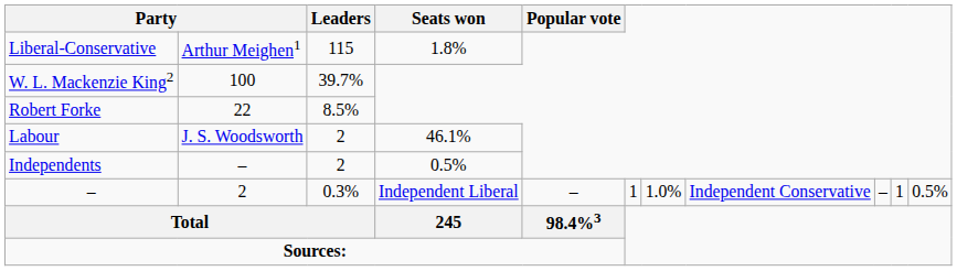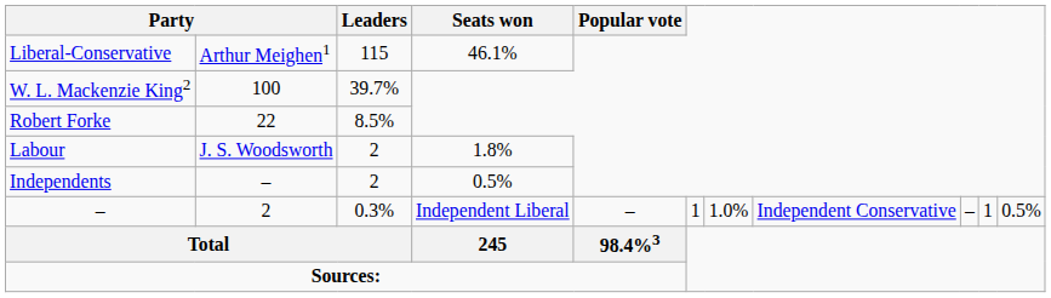Liberal-Conservative | Seats won: 1.8% -> 46.1%
Labour | Seats won: 46.1% -> 1.8%
